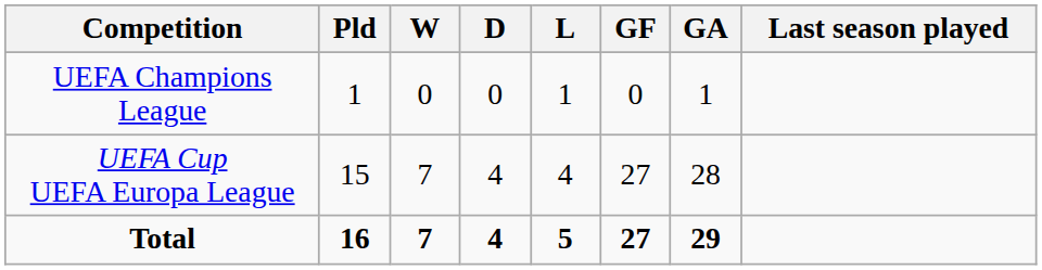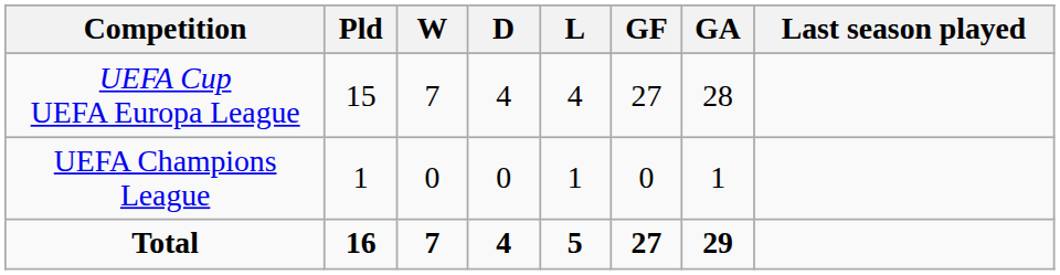rows swapped: UEFA Champions League <-> UEFA Cup UEFA Europa League
